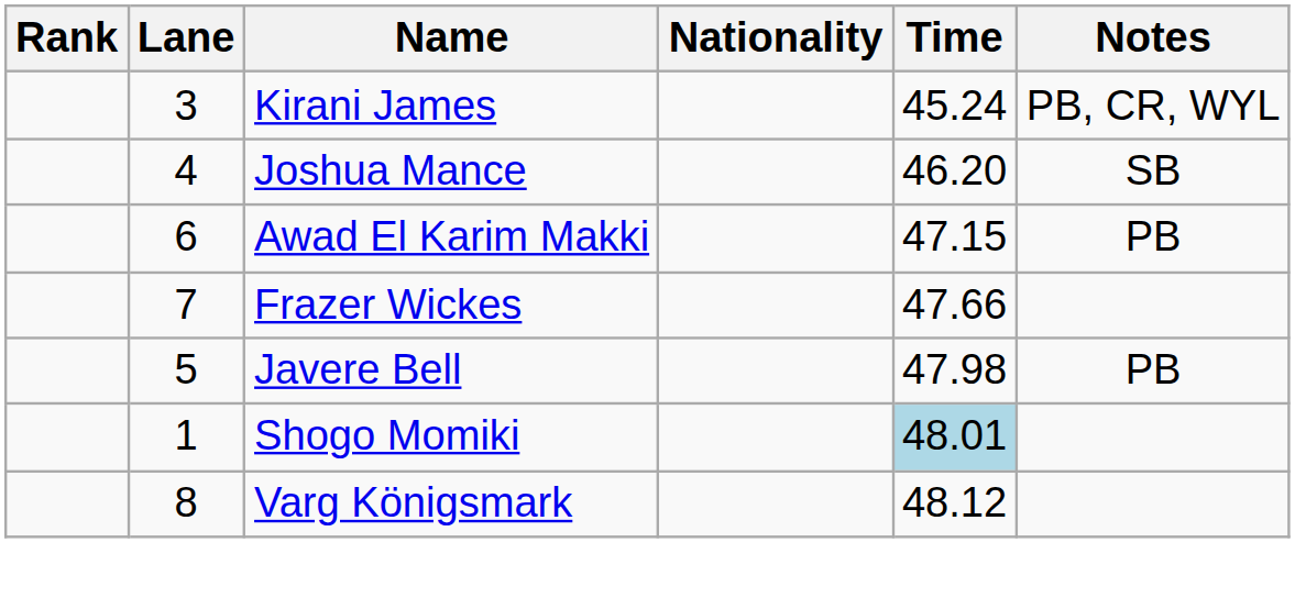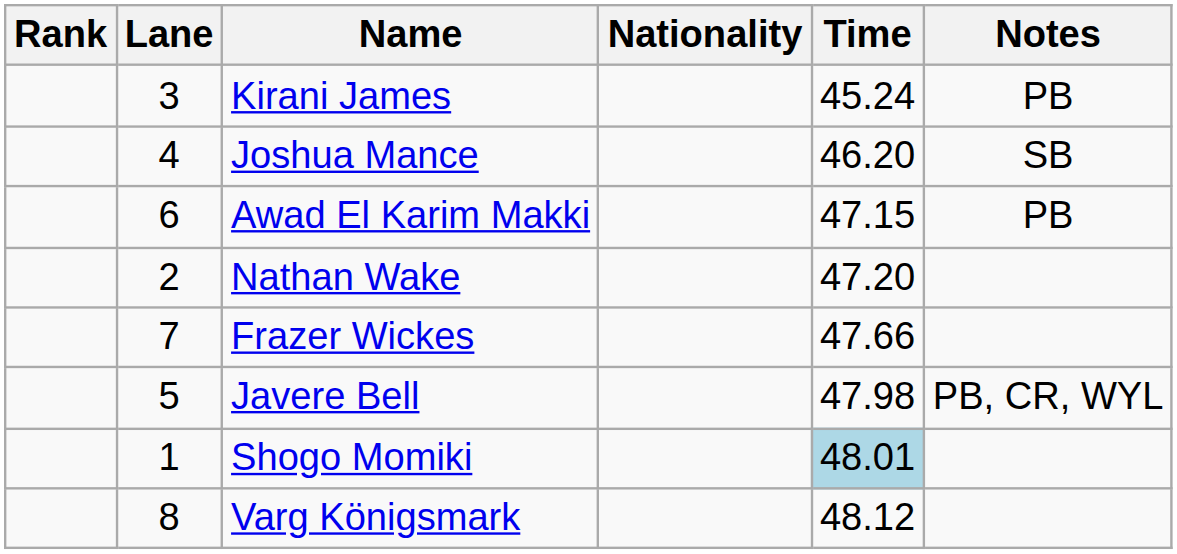Kirani James | Notes: PB, CR, WYL -> PB
+ row: 2 | Nathan Wake | 47.20
Javere Bell | Notes: PB -> PB, CR, WYL
